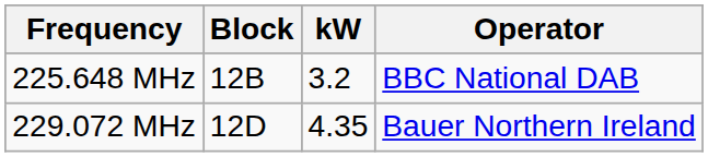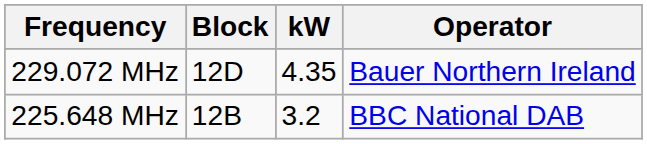rows swapped: 225.648 MHz <-> 229.072 MHz
